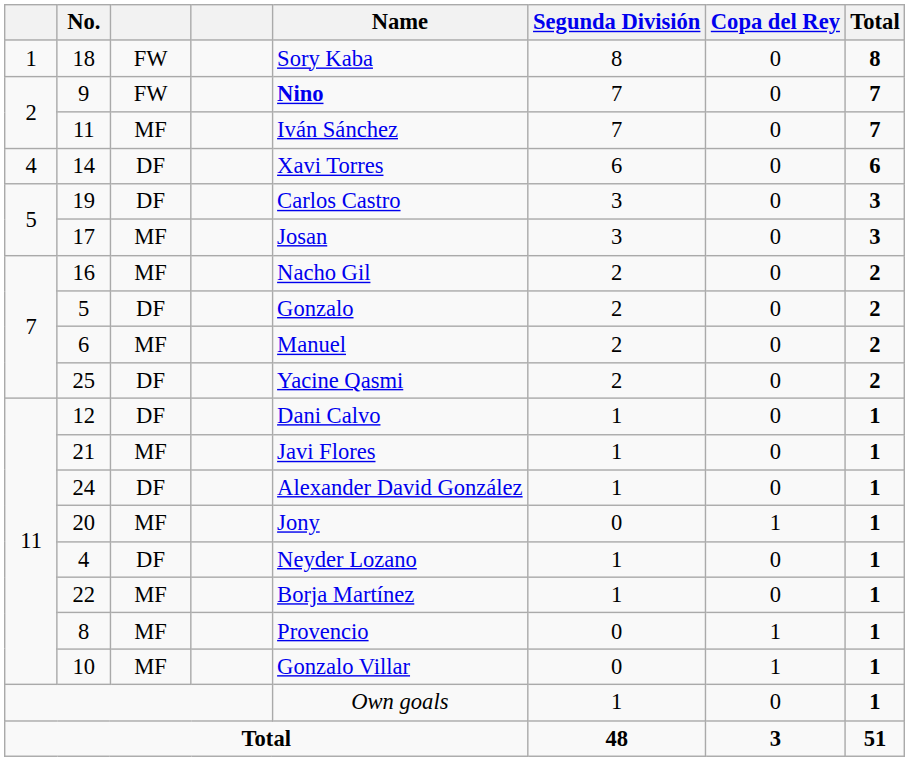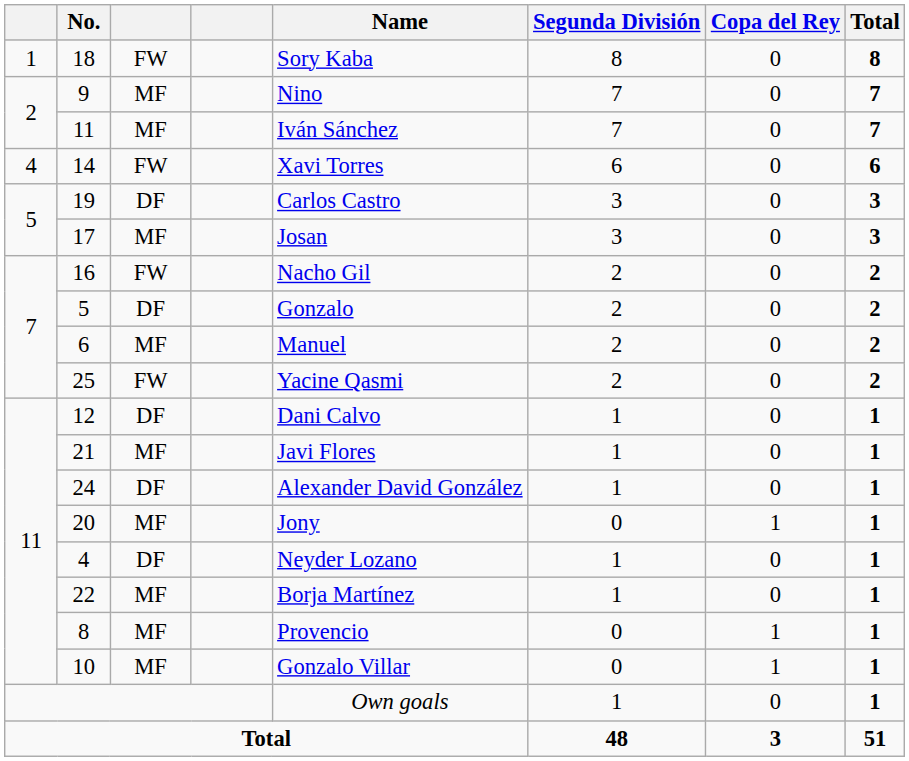9 | column 3: FW -> MF
9 | Name: bold -> normal
14 | column 3: DF -> FW
16 | column 3: MF -> FW
25 | column 3: DF -> FW
